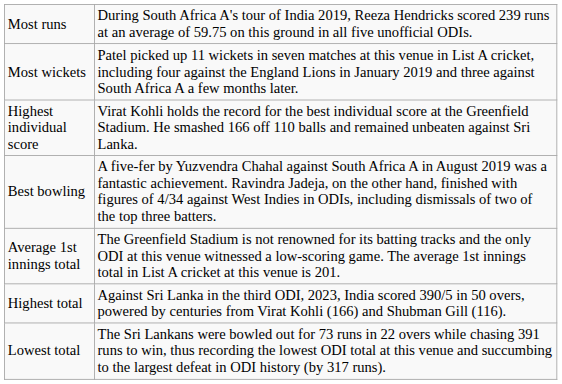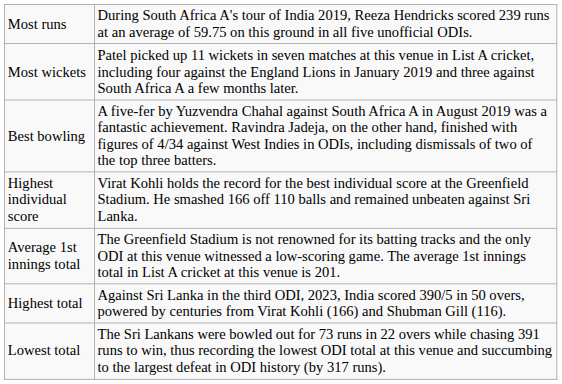rows swapped: Highest individual score <-> Best bowling
